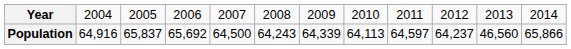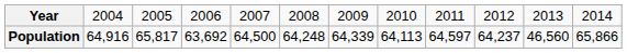Population | column 3: 65,837 -> 65,817
Population | column 4: 65,692 -> 63,692
Population | column 6: 64,243 -> 64,248
